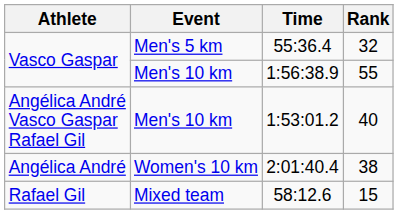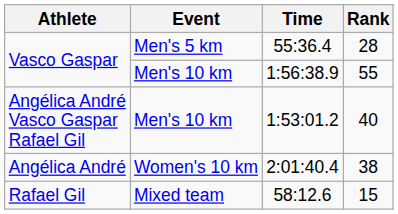55:36.4 | Rank: 32 -> 28
